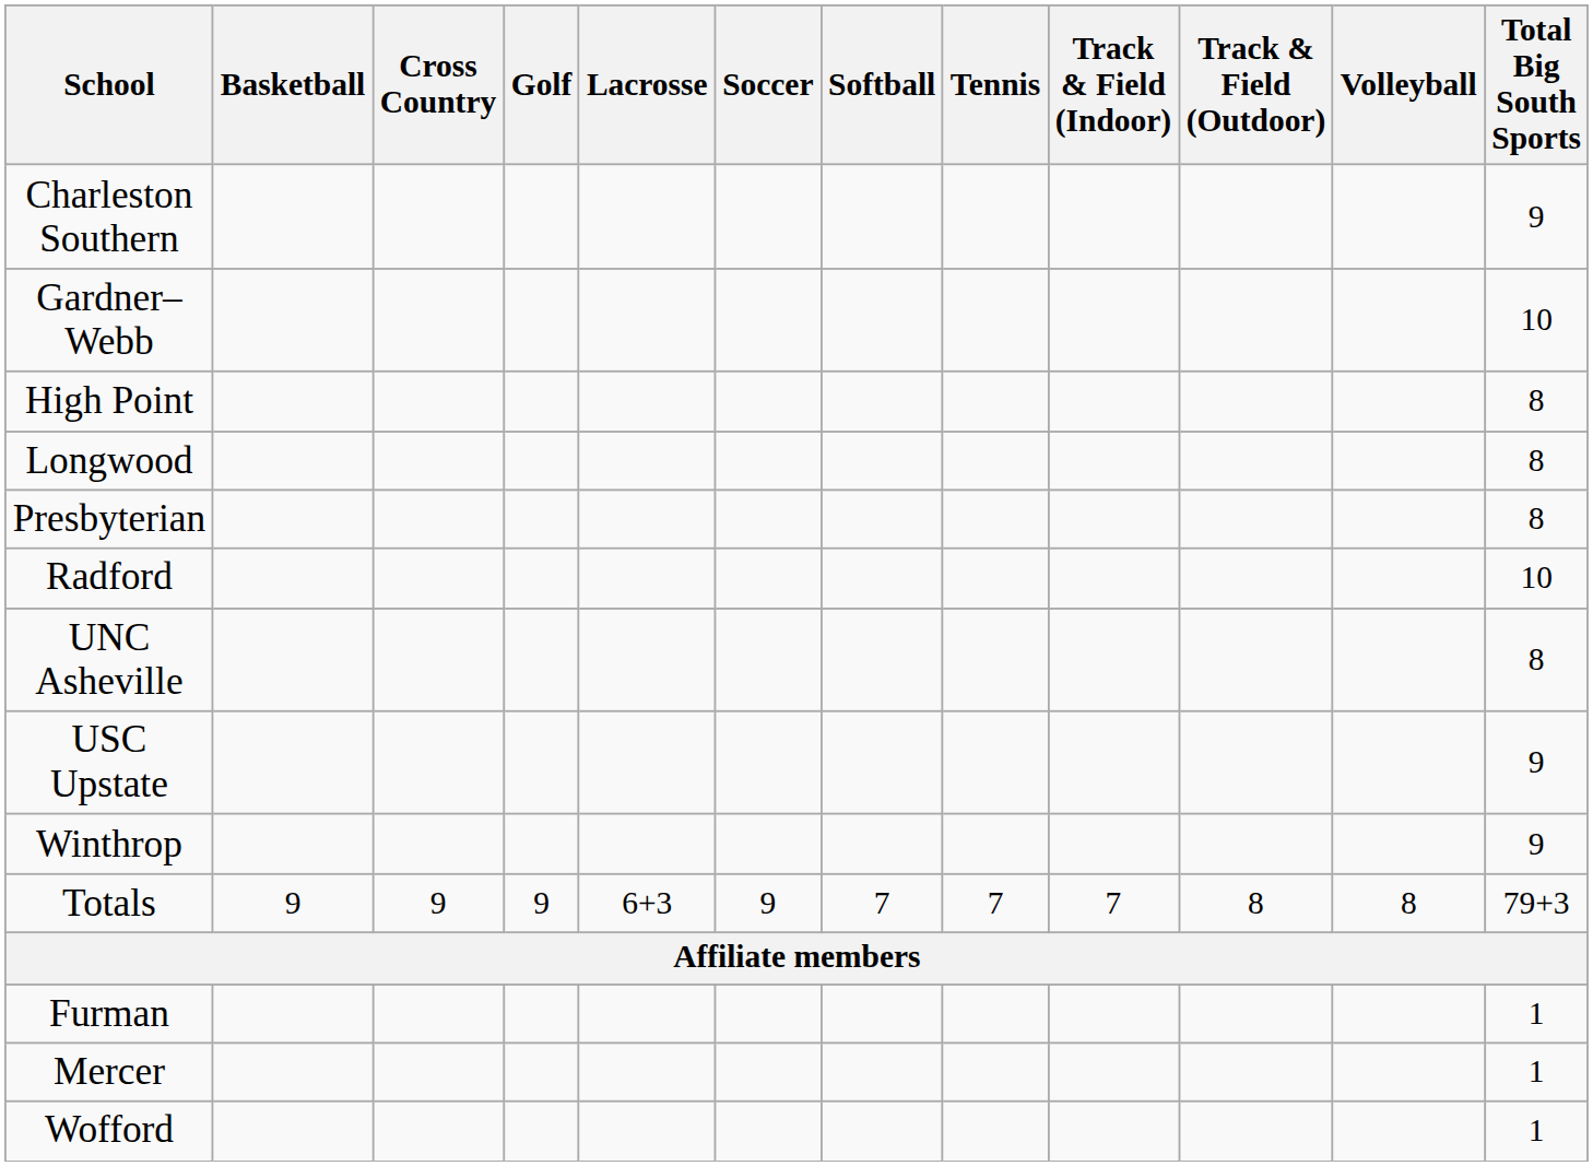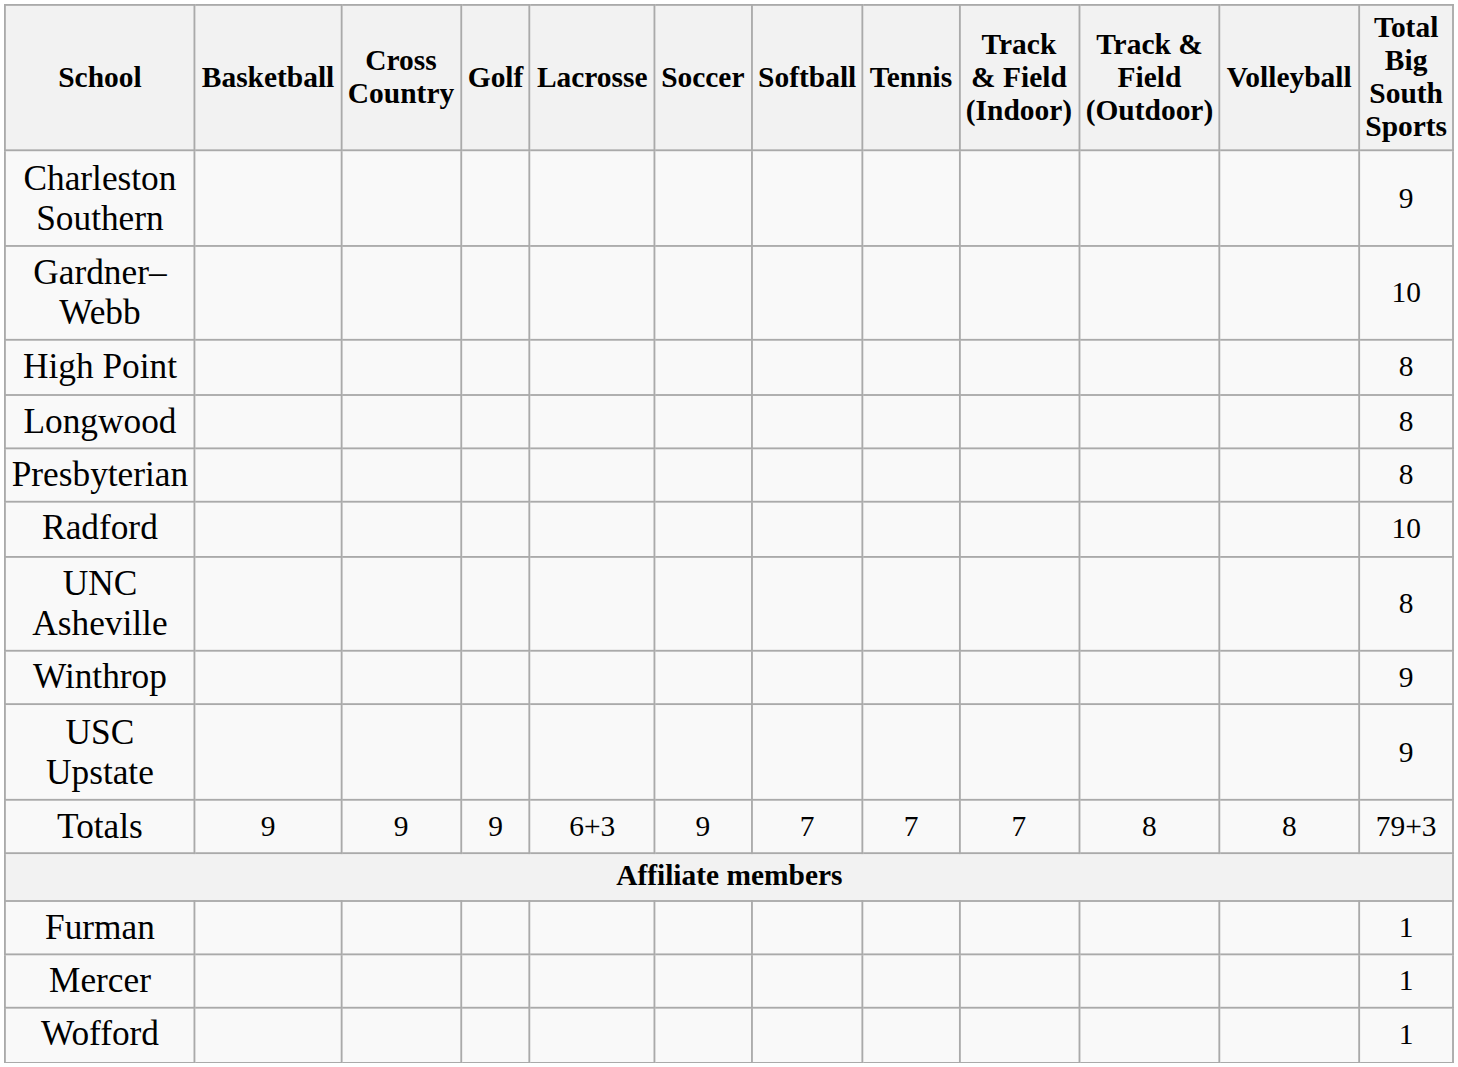rows swapped: USC Upstate <-> Winthrop
